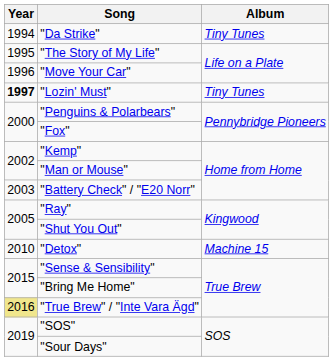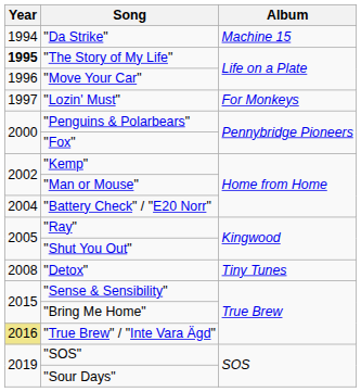"Da Strike" | Album: Tiny Tunes -> Machine 15
"The Story of My Life" | Year: normal -> bold
"Lozin' Must" | Year: bold -> normal
"Lozin' Must" | Album: Tiny Tunes -> For Monkeys
"Battery Check" / "E20 Norr" | Year: 2003 -> 2004
"Detox" | Year: 2010 -> 2008
"Detox" | Album: Machine 15 -> Tiny Tunes
